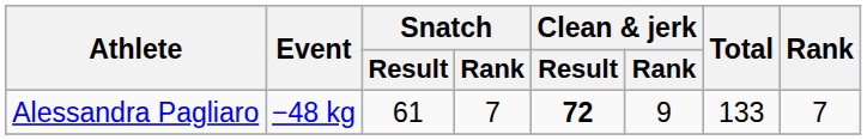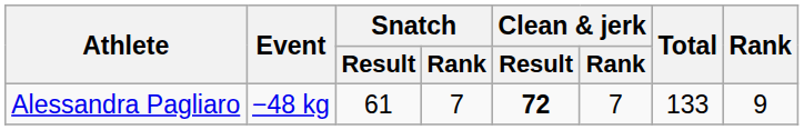Alessandra Pagliaro | Clean & jerk / Rank: 9 -> 7
Alessandra Pagliaro | Rank: 7 -> 9
